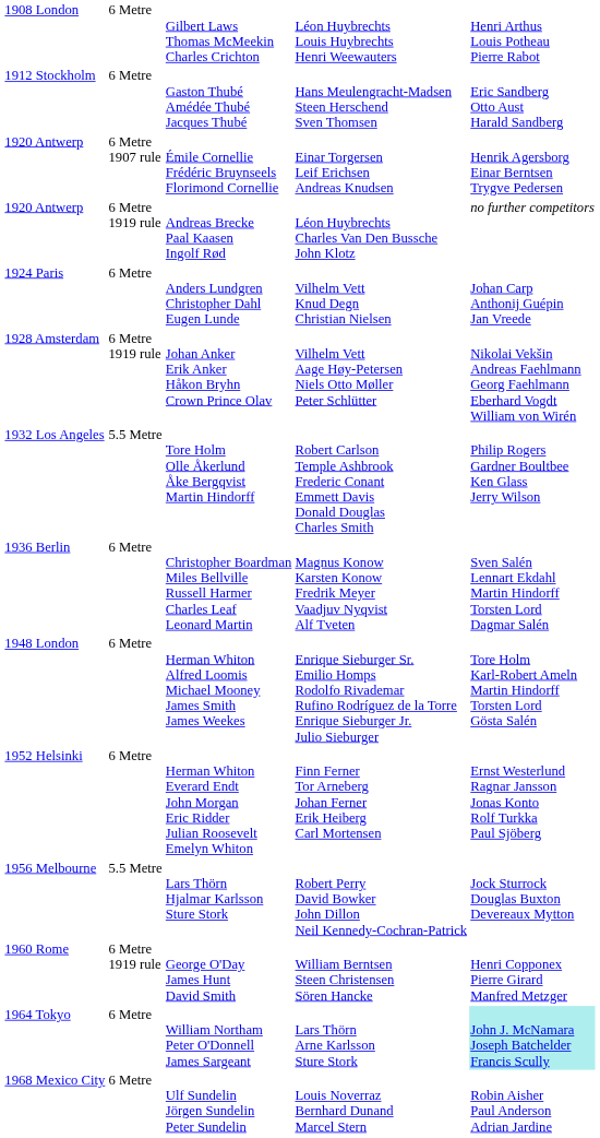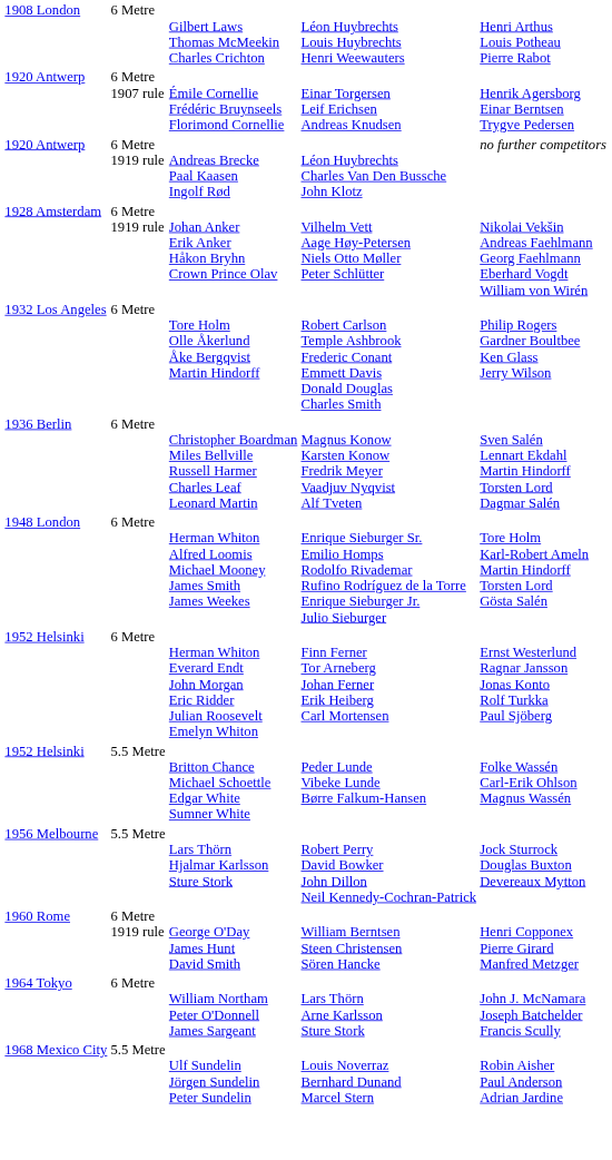- row: 1912 Stockholm | 6 Metre | Gaston Thubé Amédée Thubé Jacques Thubé | Hans Meulengracht-Madsen Steen Herschend Sven Thomsen | Eric Sandberg Otto Aust Harald Sandberg
- row: 1924 Paris | 6 Metre | Anders Lundgren Christopher Dahl Eugen Lunde | Vilhelm Vett Knud Degn Christian Nielsen | Johan Carp Anthonij Guépin Jan Vreede
Tore Holm Olle Åkerlund Åke Bergqvist Martin Hindorff | column 2: 5.5 Metre -> 6 Metre
+ row: 1952 Helsinki | 5.5 Metre | Britton Chance Michael Schoettle Edgar White Sumner White | Peder Lunde Vibeke Lunde Børre Falkum-Hansen | Folke Wassén Carl-Erik Ohlson Magnus Wassén
William Northam Peter O'Donnell James Sargeant | column 5: paleturquoise background -> no background
Ulf Sundelin Jörgen Sundelin Peter Sundelin | column 2: 6 Metre -> 5.5 Metre
